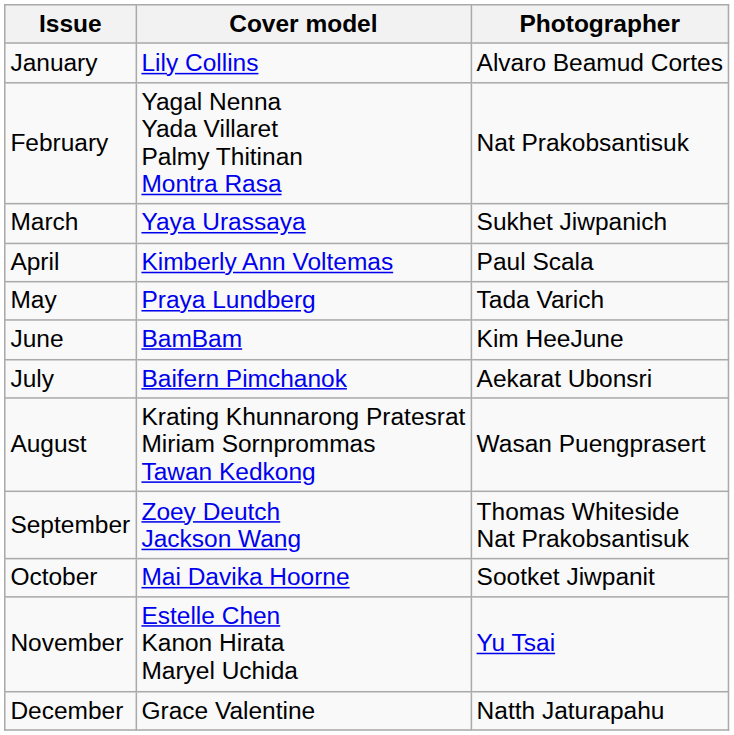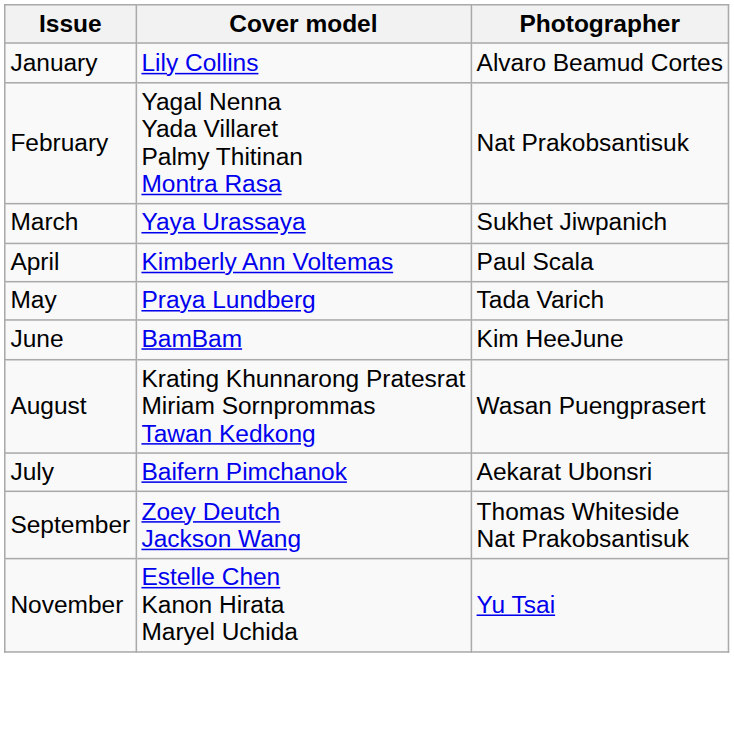rows swapped: July <-> August
- row: October | Mai Davika Hoorne | Sootket Jiwpanit
- row: December | Grace Valentine | Natth Jaturapahu
